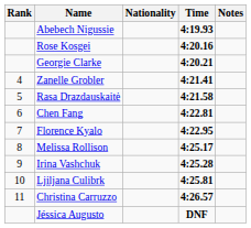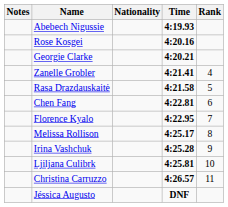columns swapped: Rank <-> Notes
